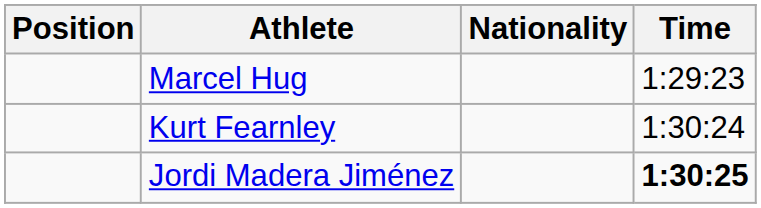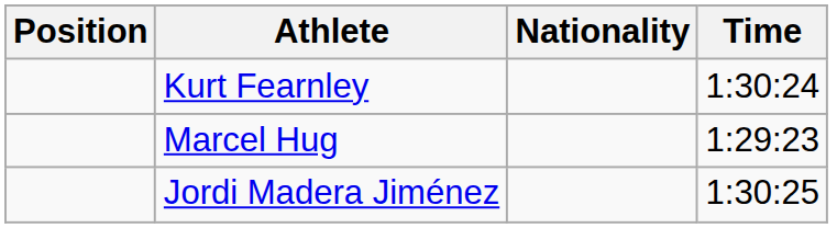rows swapped: Marcel Hug <-> Kurt Fearnley
Jordi Madera Jiménez | Time: bold -> normal
